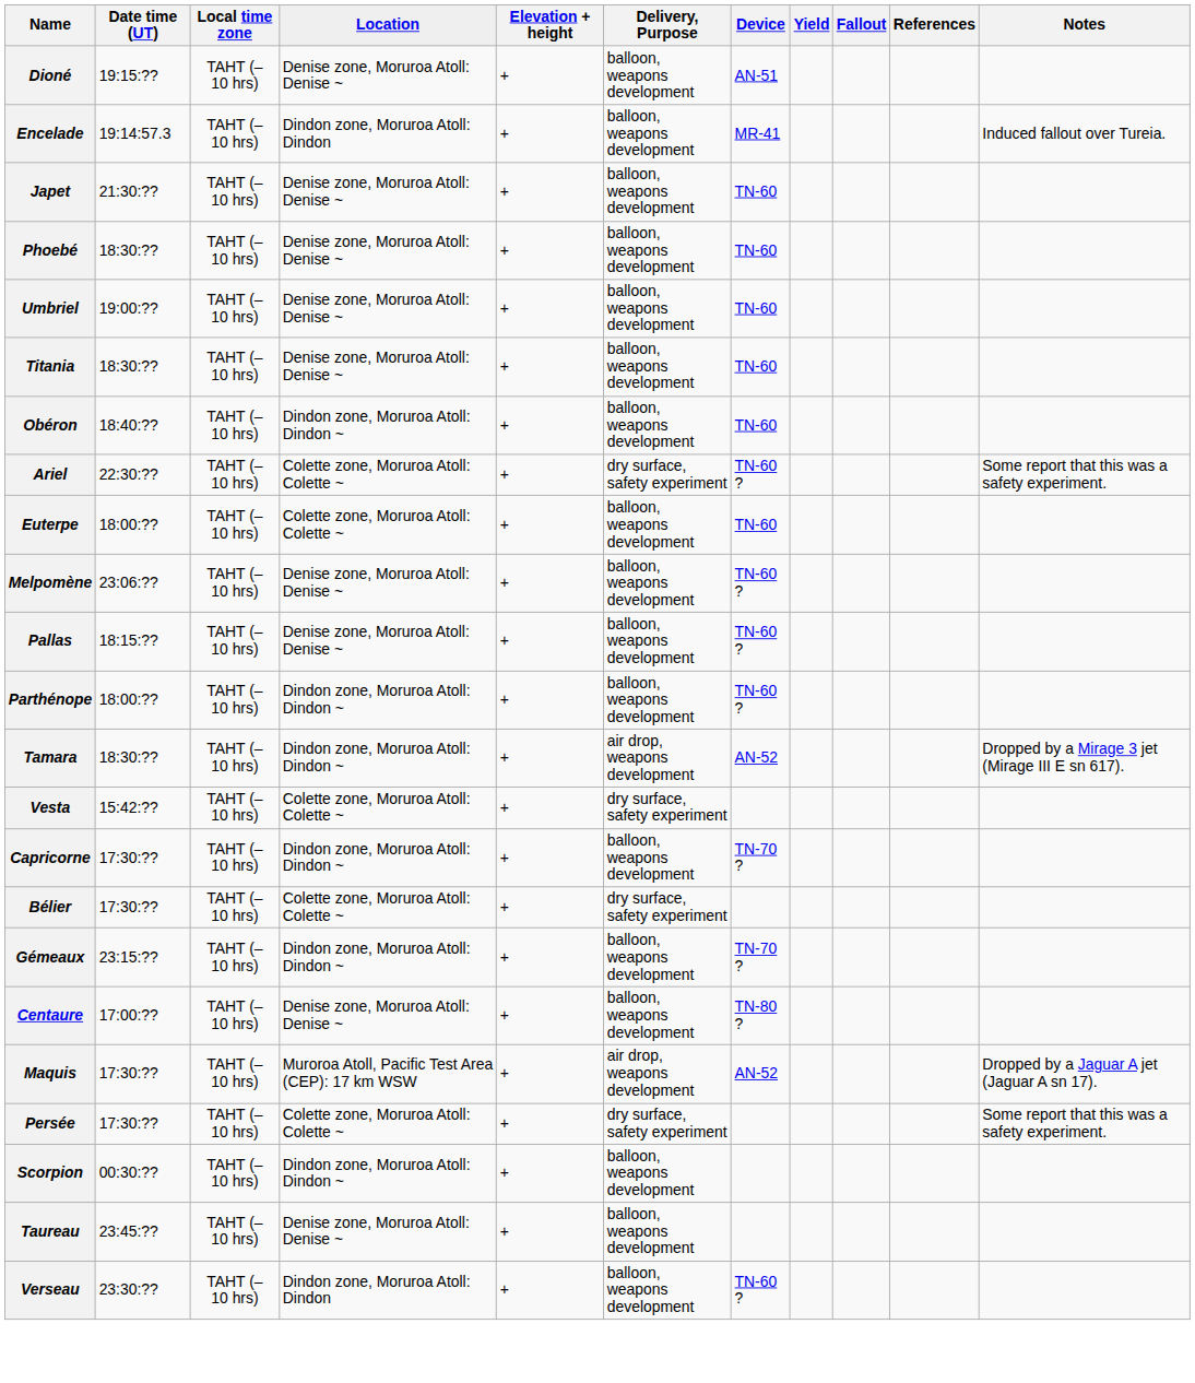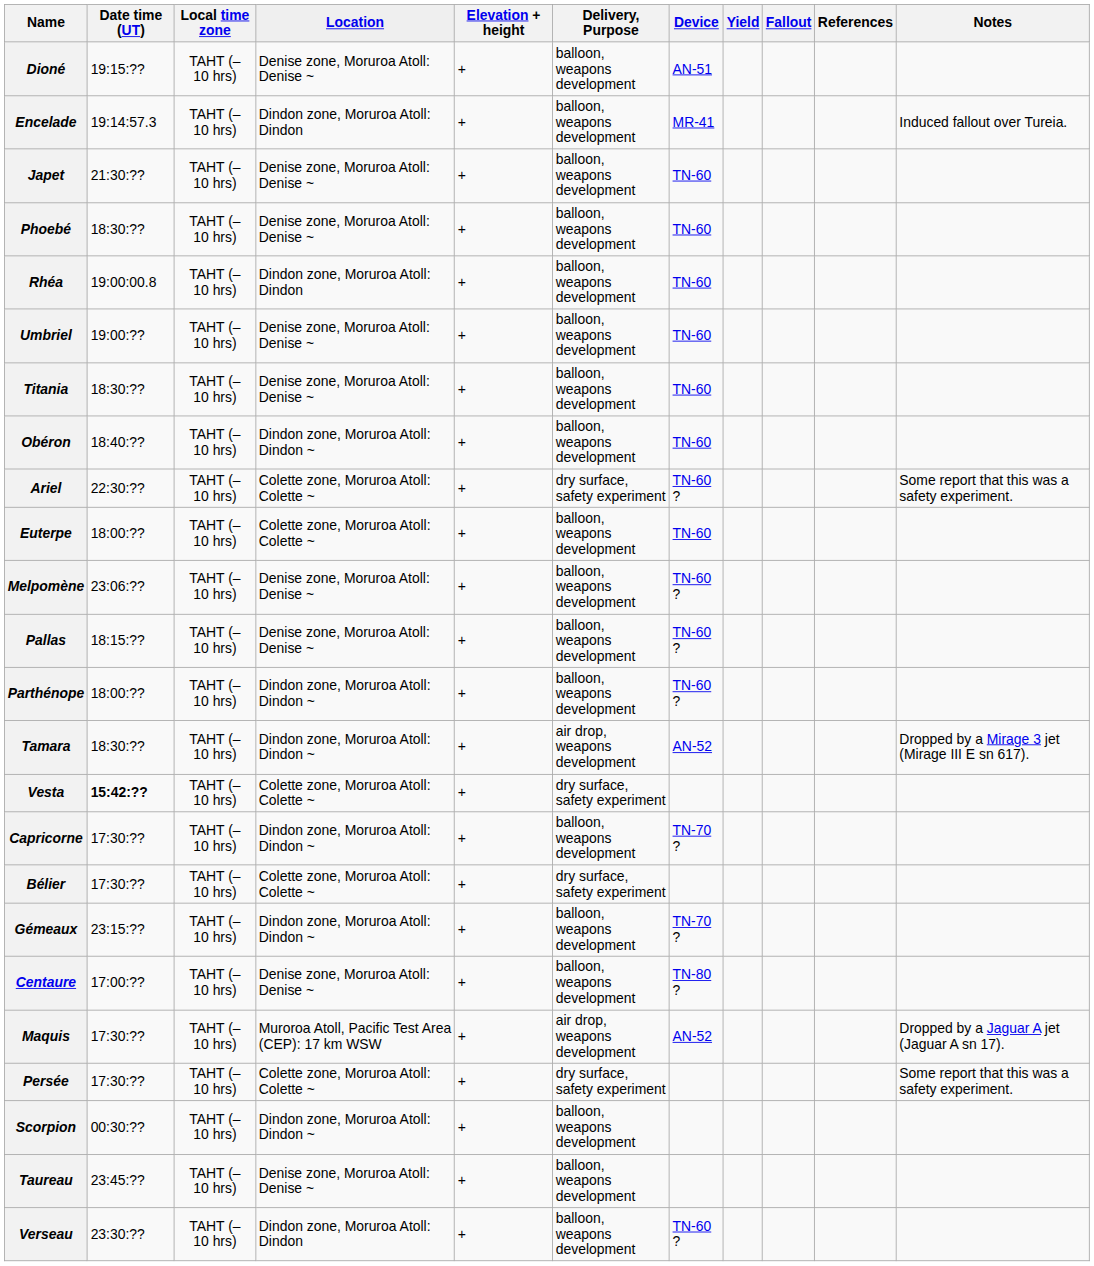+ row: Rhéa | 19:00:00.8 | TAHT (–10 hrs) | Dindon zone, Moruroa Atoll: Dindon | + | balloon, weapons development | TN-60
Vesta | Date time (UT): normal -> bold
